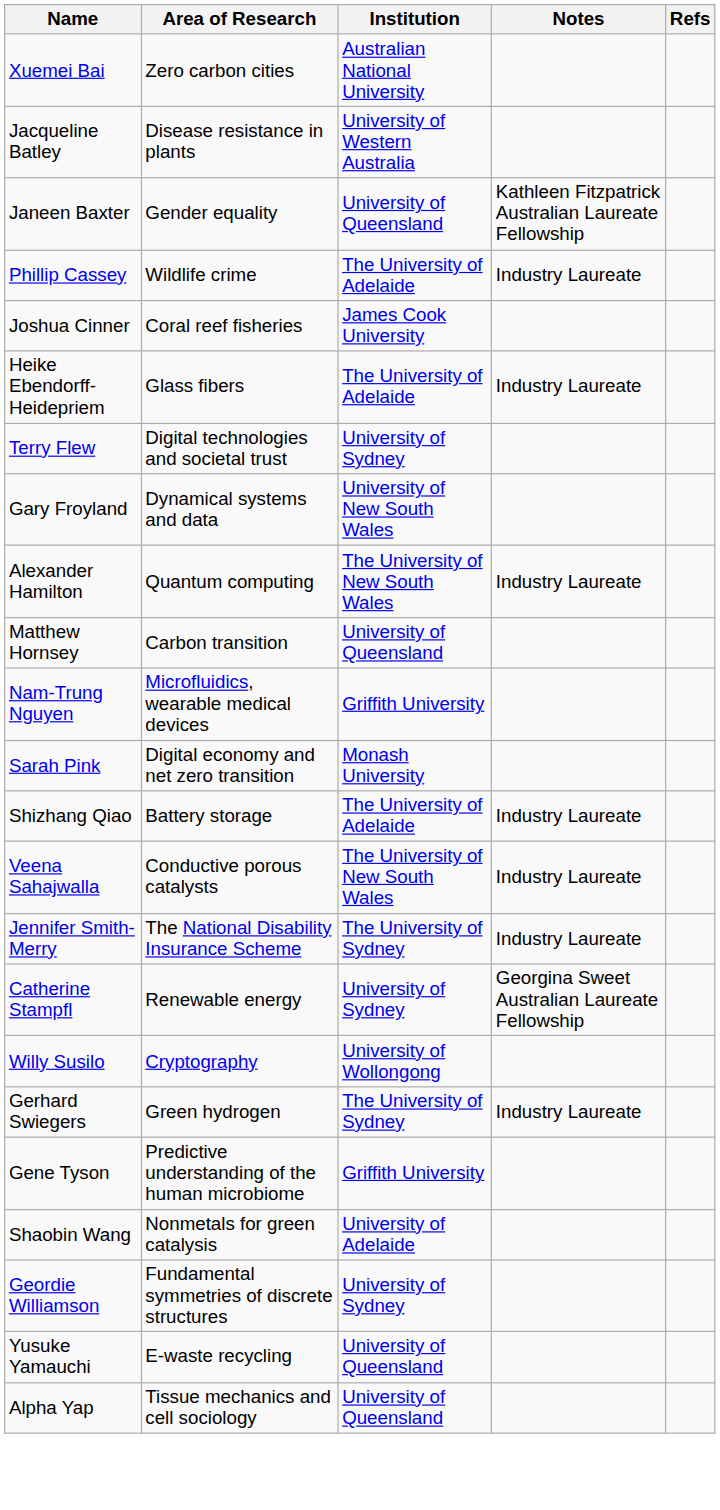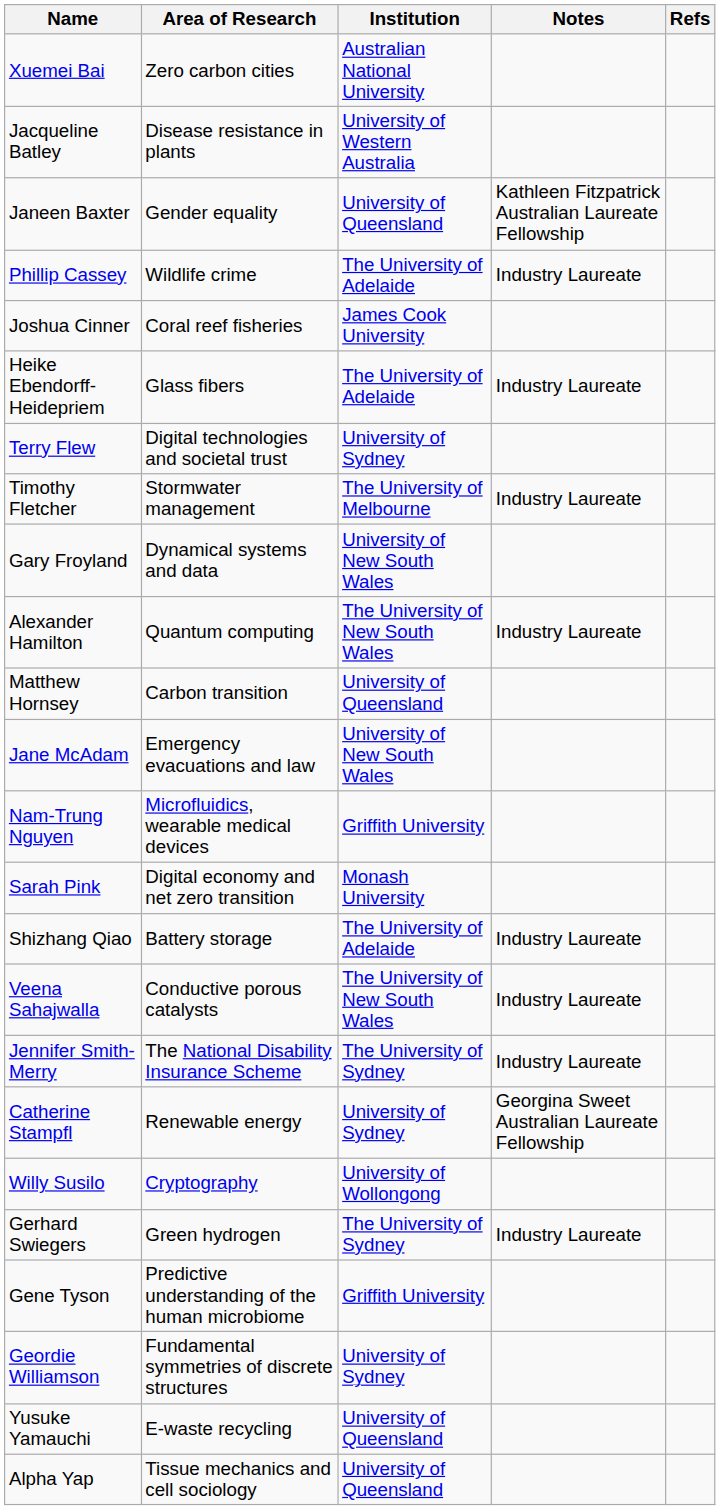+ row: Timothy Fletcher | Stormwater management | The University of Melbourne | Industry Laureate
+ row: Jane McAdam | Emergency evacuations and law | University of New South Wales
- row: Shaobin Wang | Nonmetals for green catalysis | University of Adelaide
